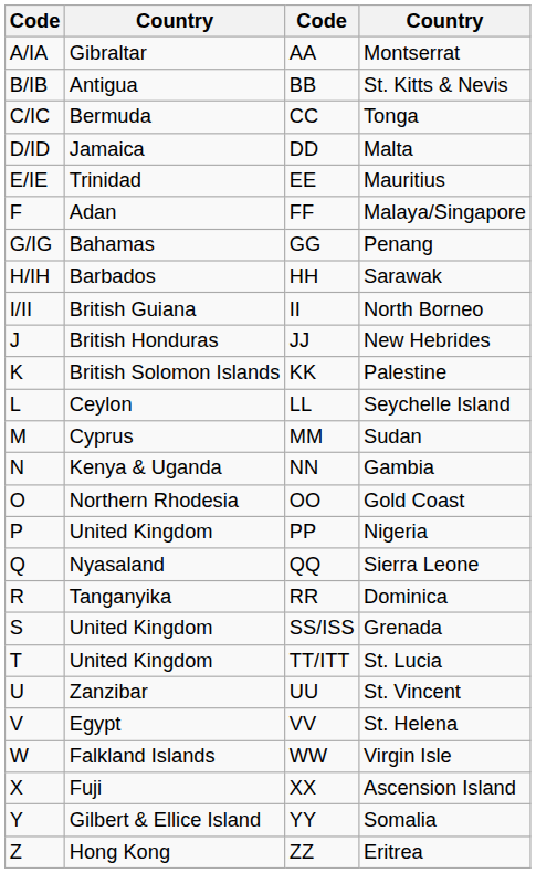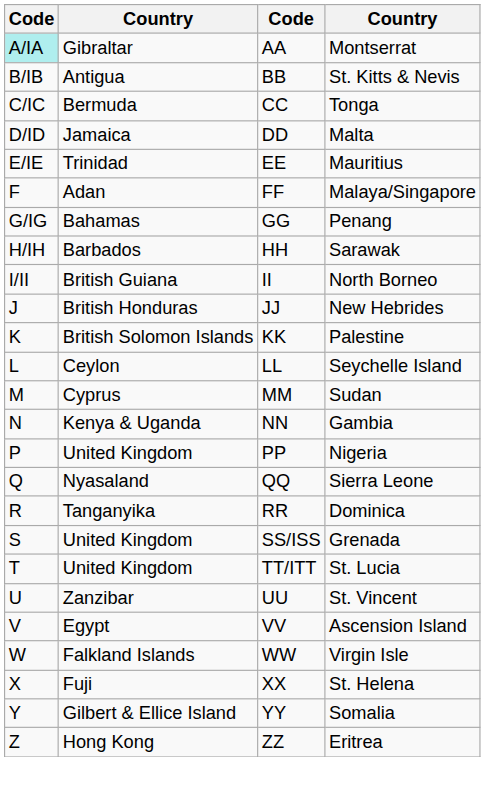AA | column 1: no background -> paleturquoise background
- row: O | Northern Rhodesia | OO | Gold Coast
VV | column 4: St. Helena -> Ascension Island
XX | column 4: Ascension Island -> St. Helena
